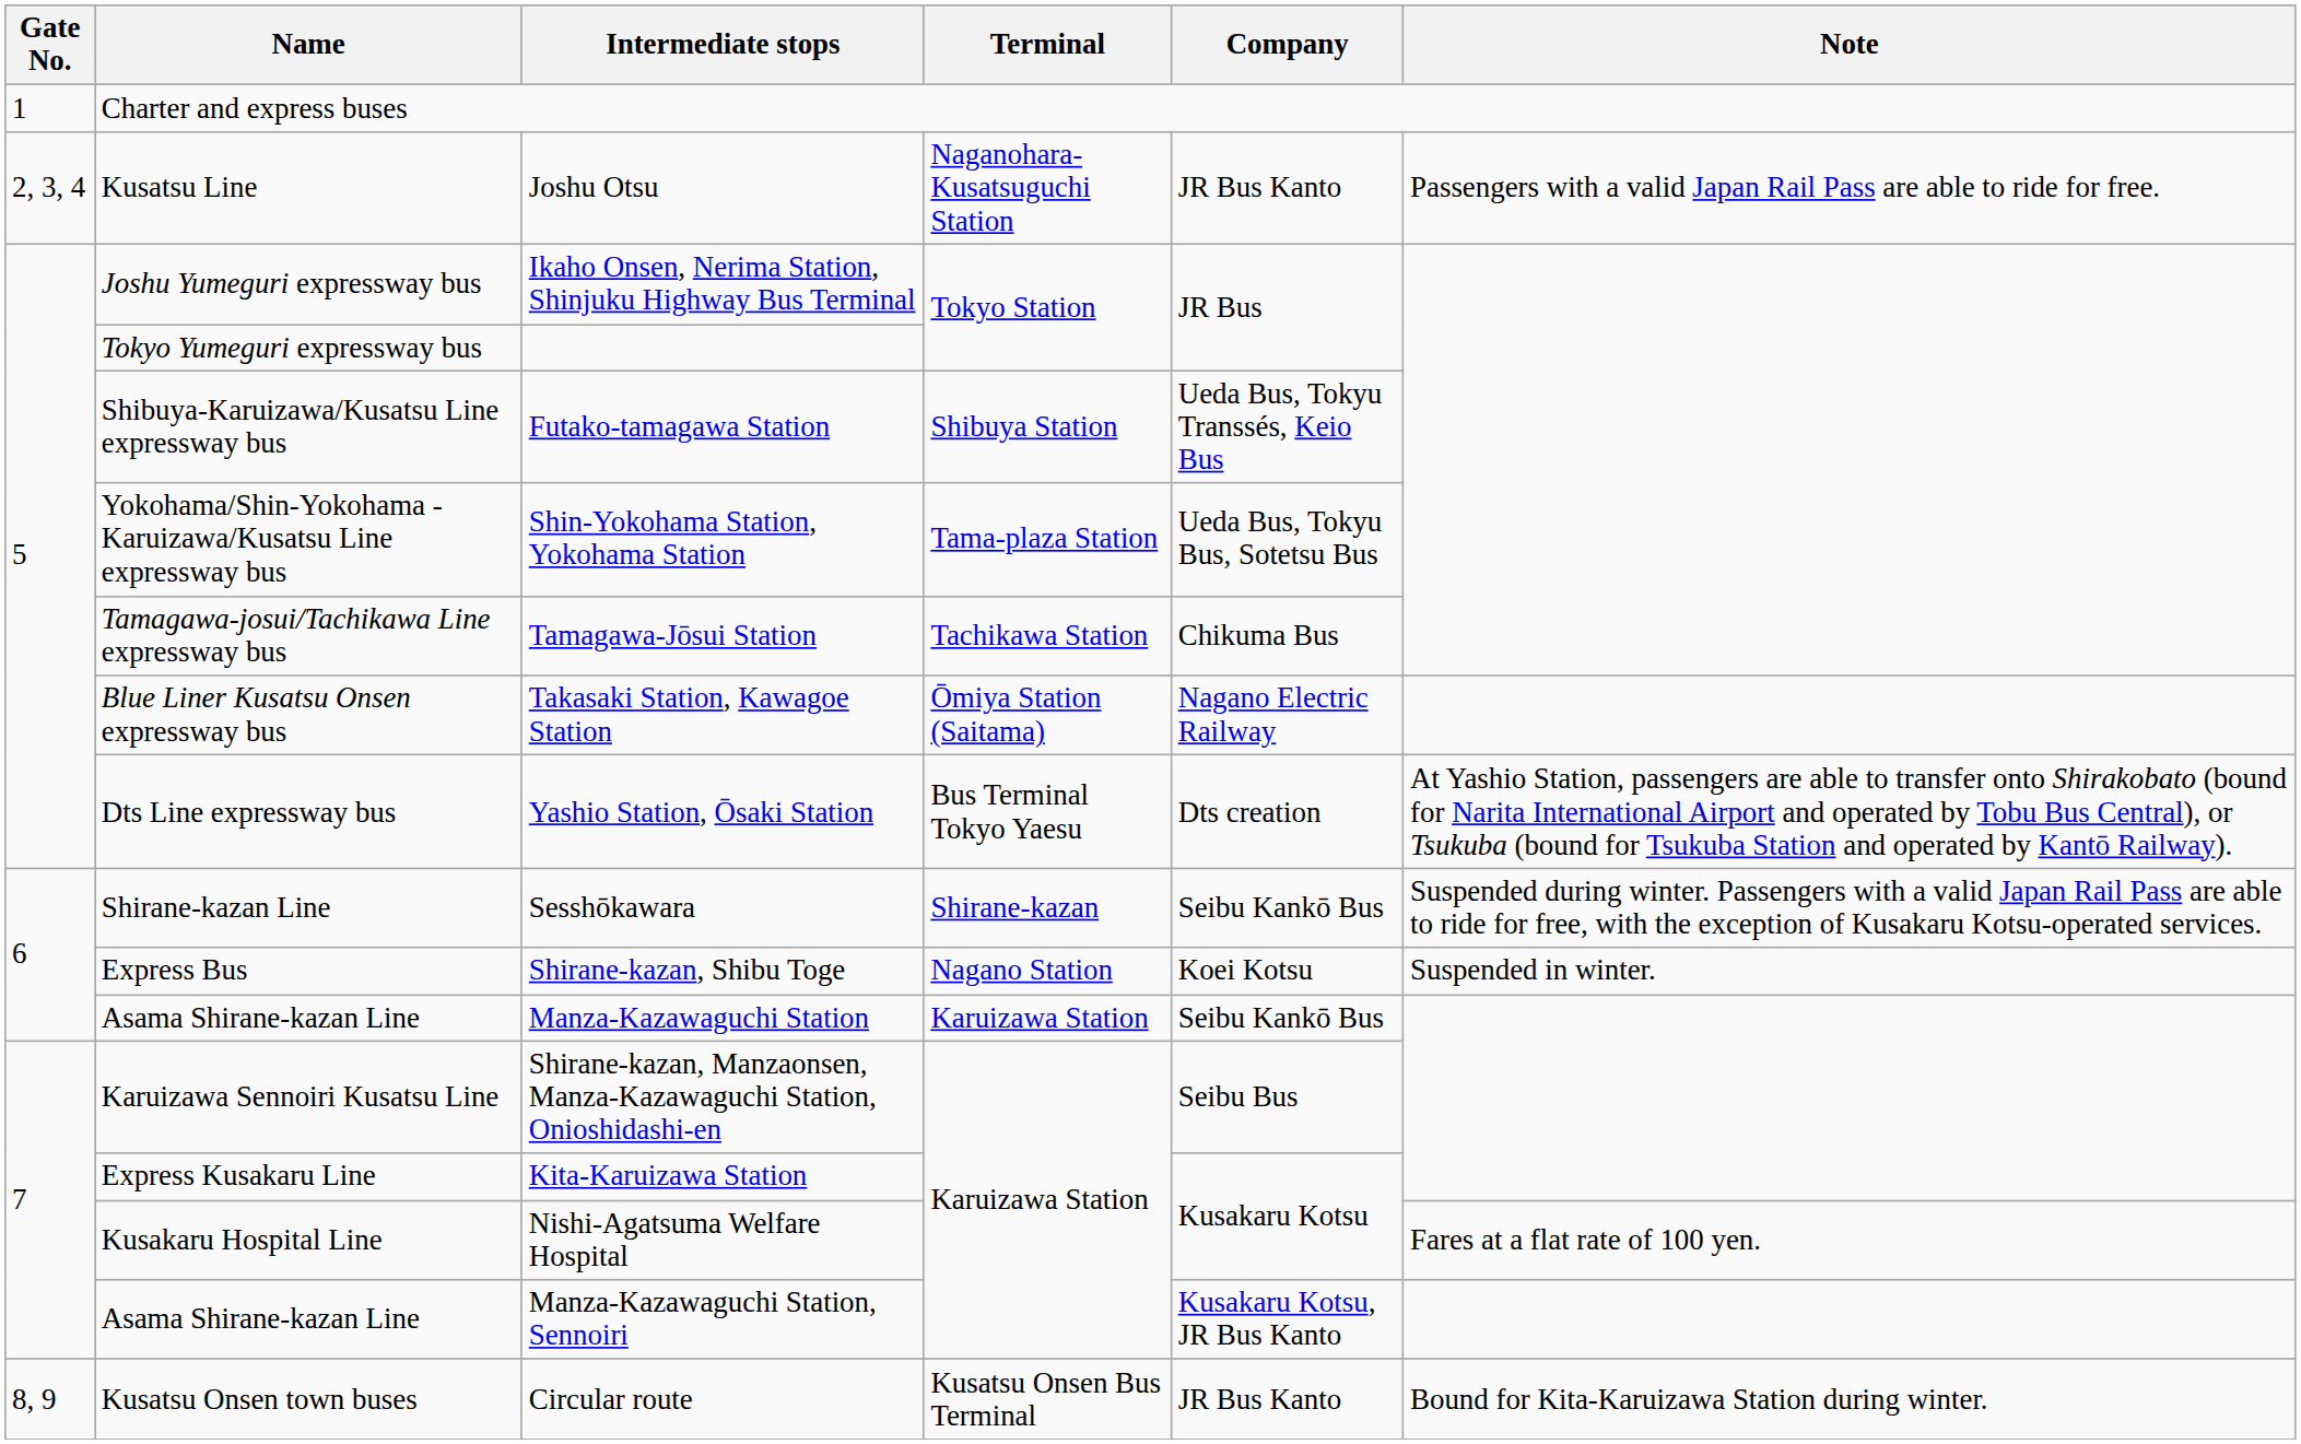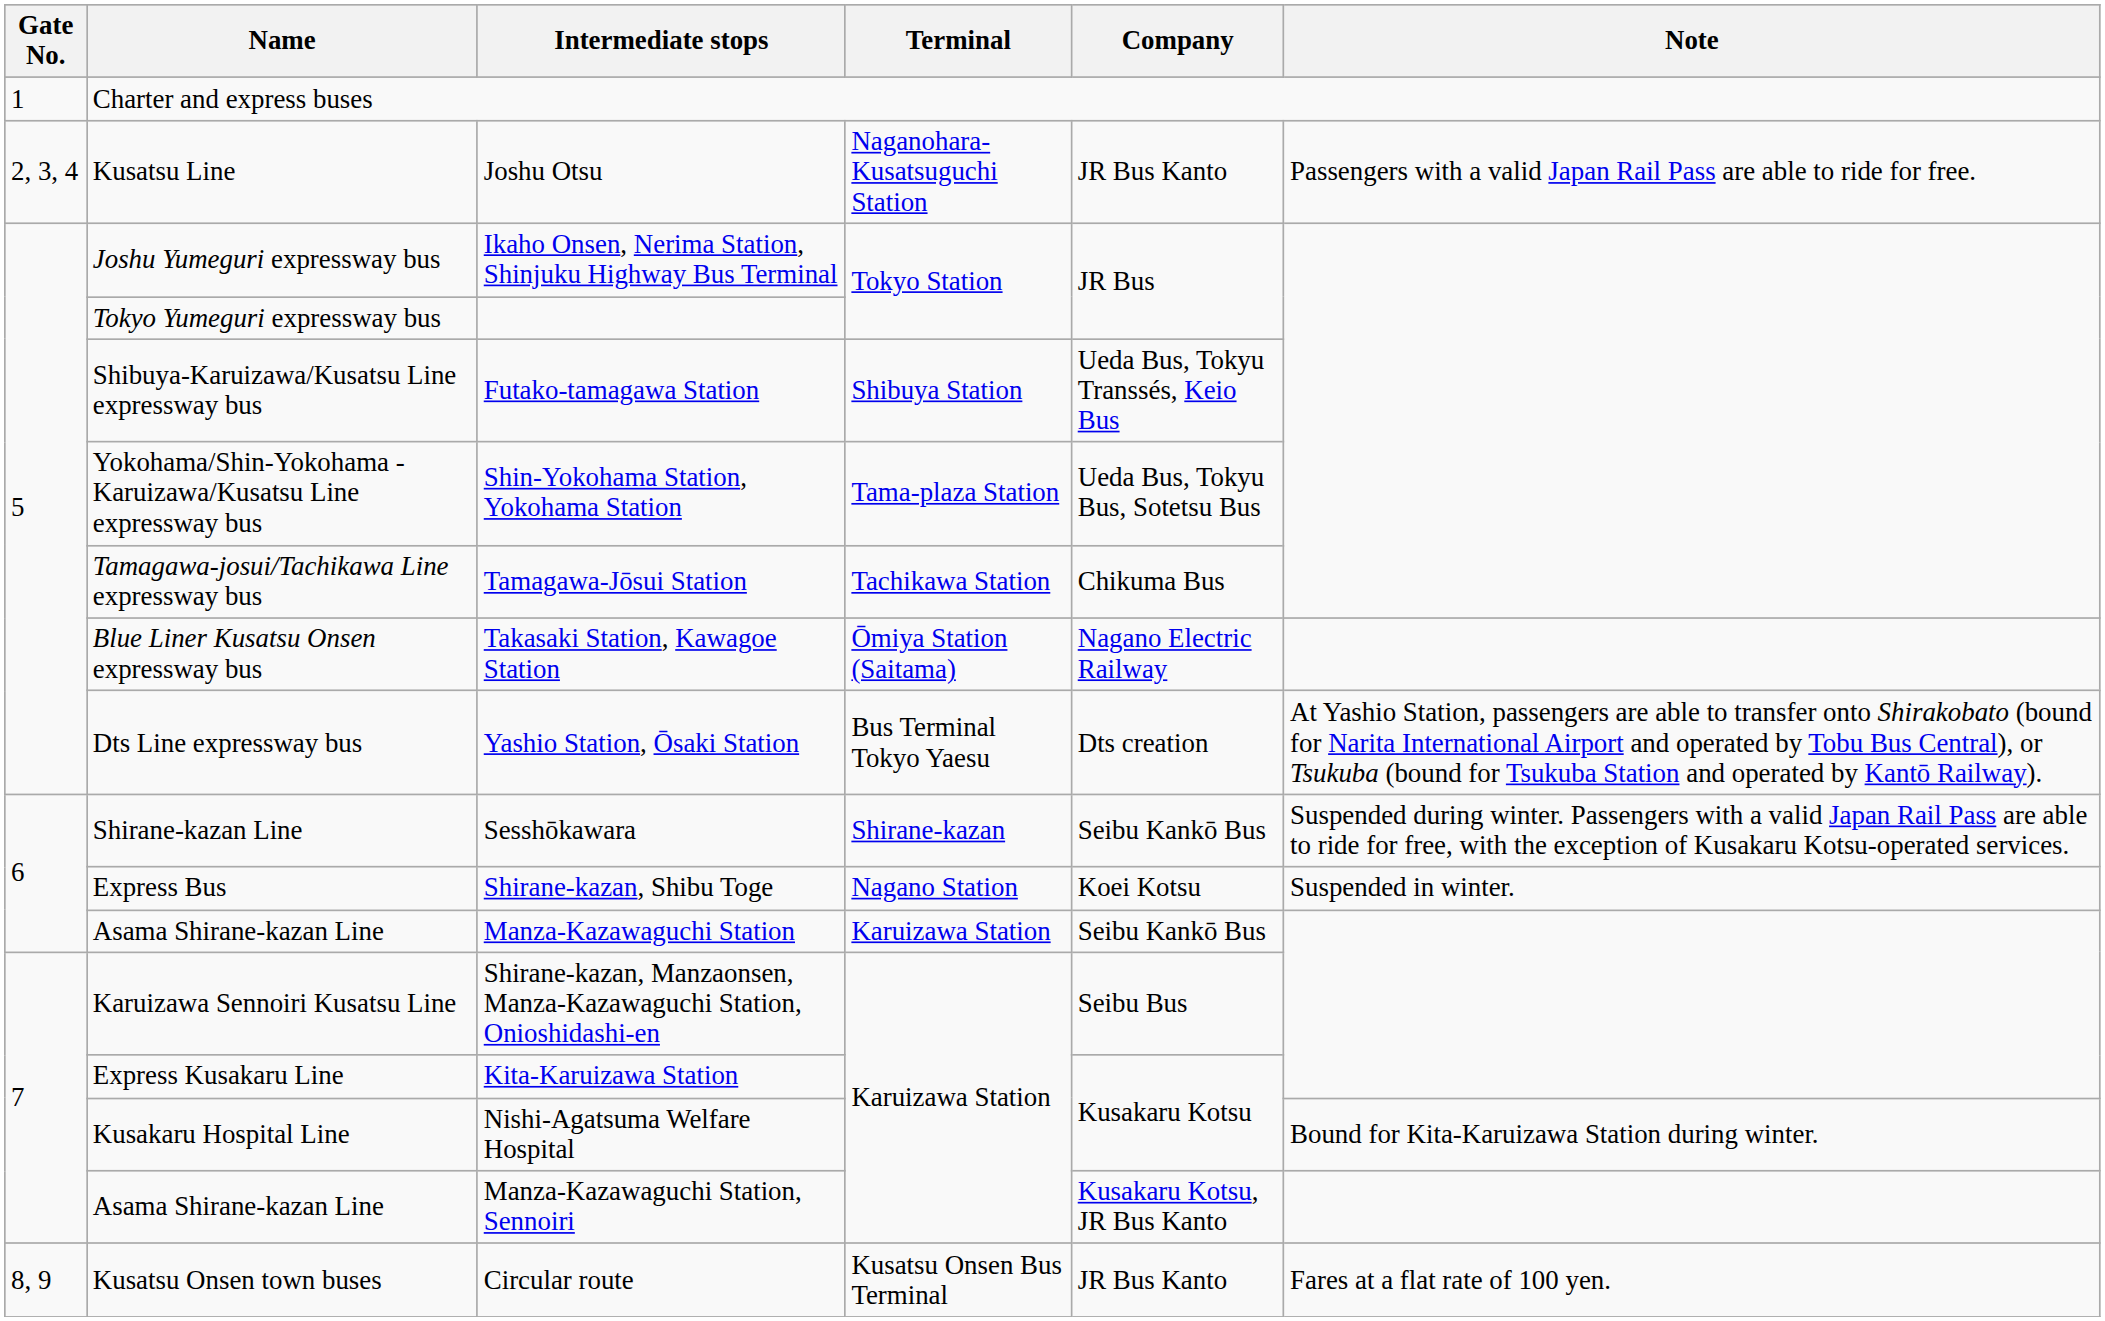Nishi-Agatsuma Welfare Hospital | Note: Fares at a flat rate of 100 yen. -> Bound for Kita-Karuizawa Station during winter.
Circular route | Note: Bound for Kita-Karuizawa Station during winter. -> Fares at a flat rate of 100 yen.
